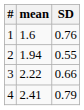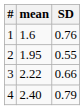2 | mean: 1.94 -> 1.95
4 | mean: 2.41 -> 2.40
